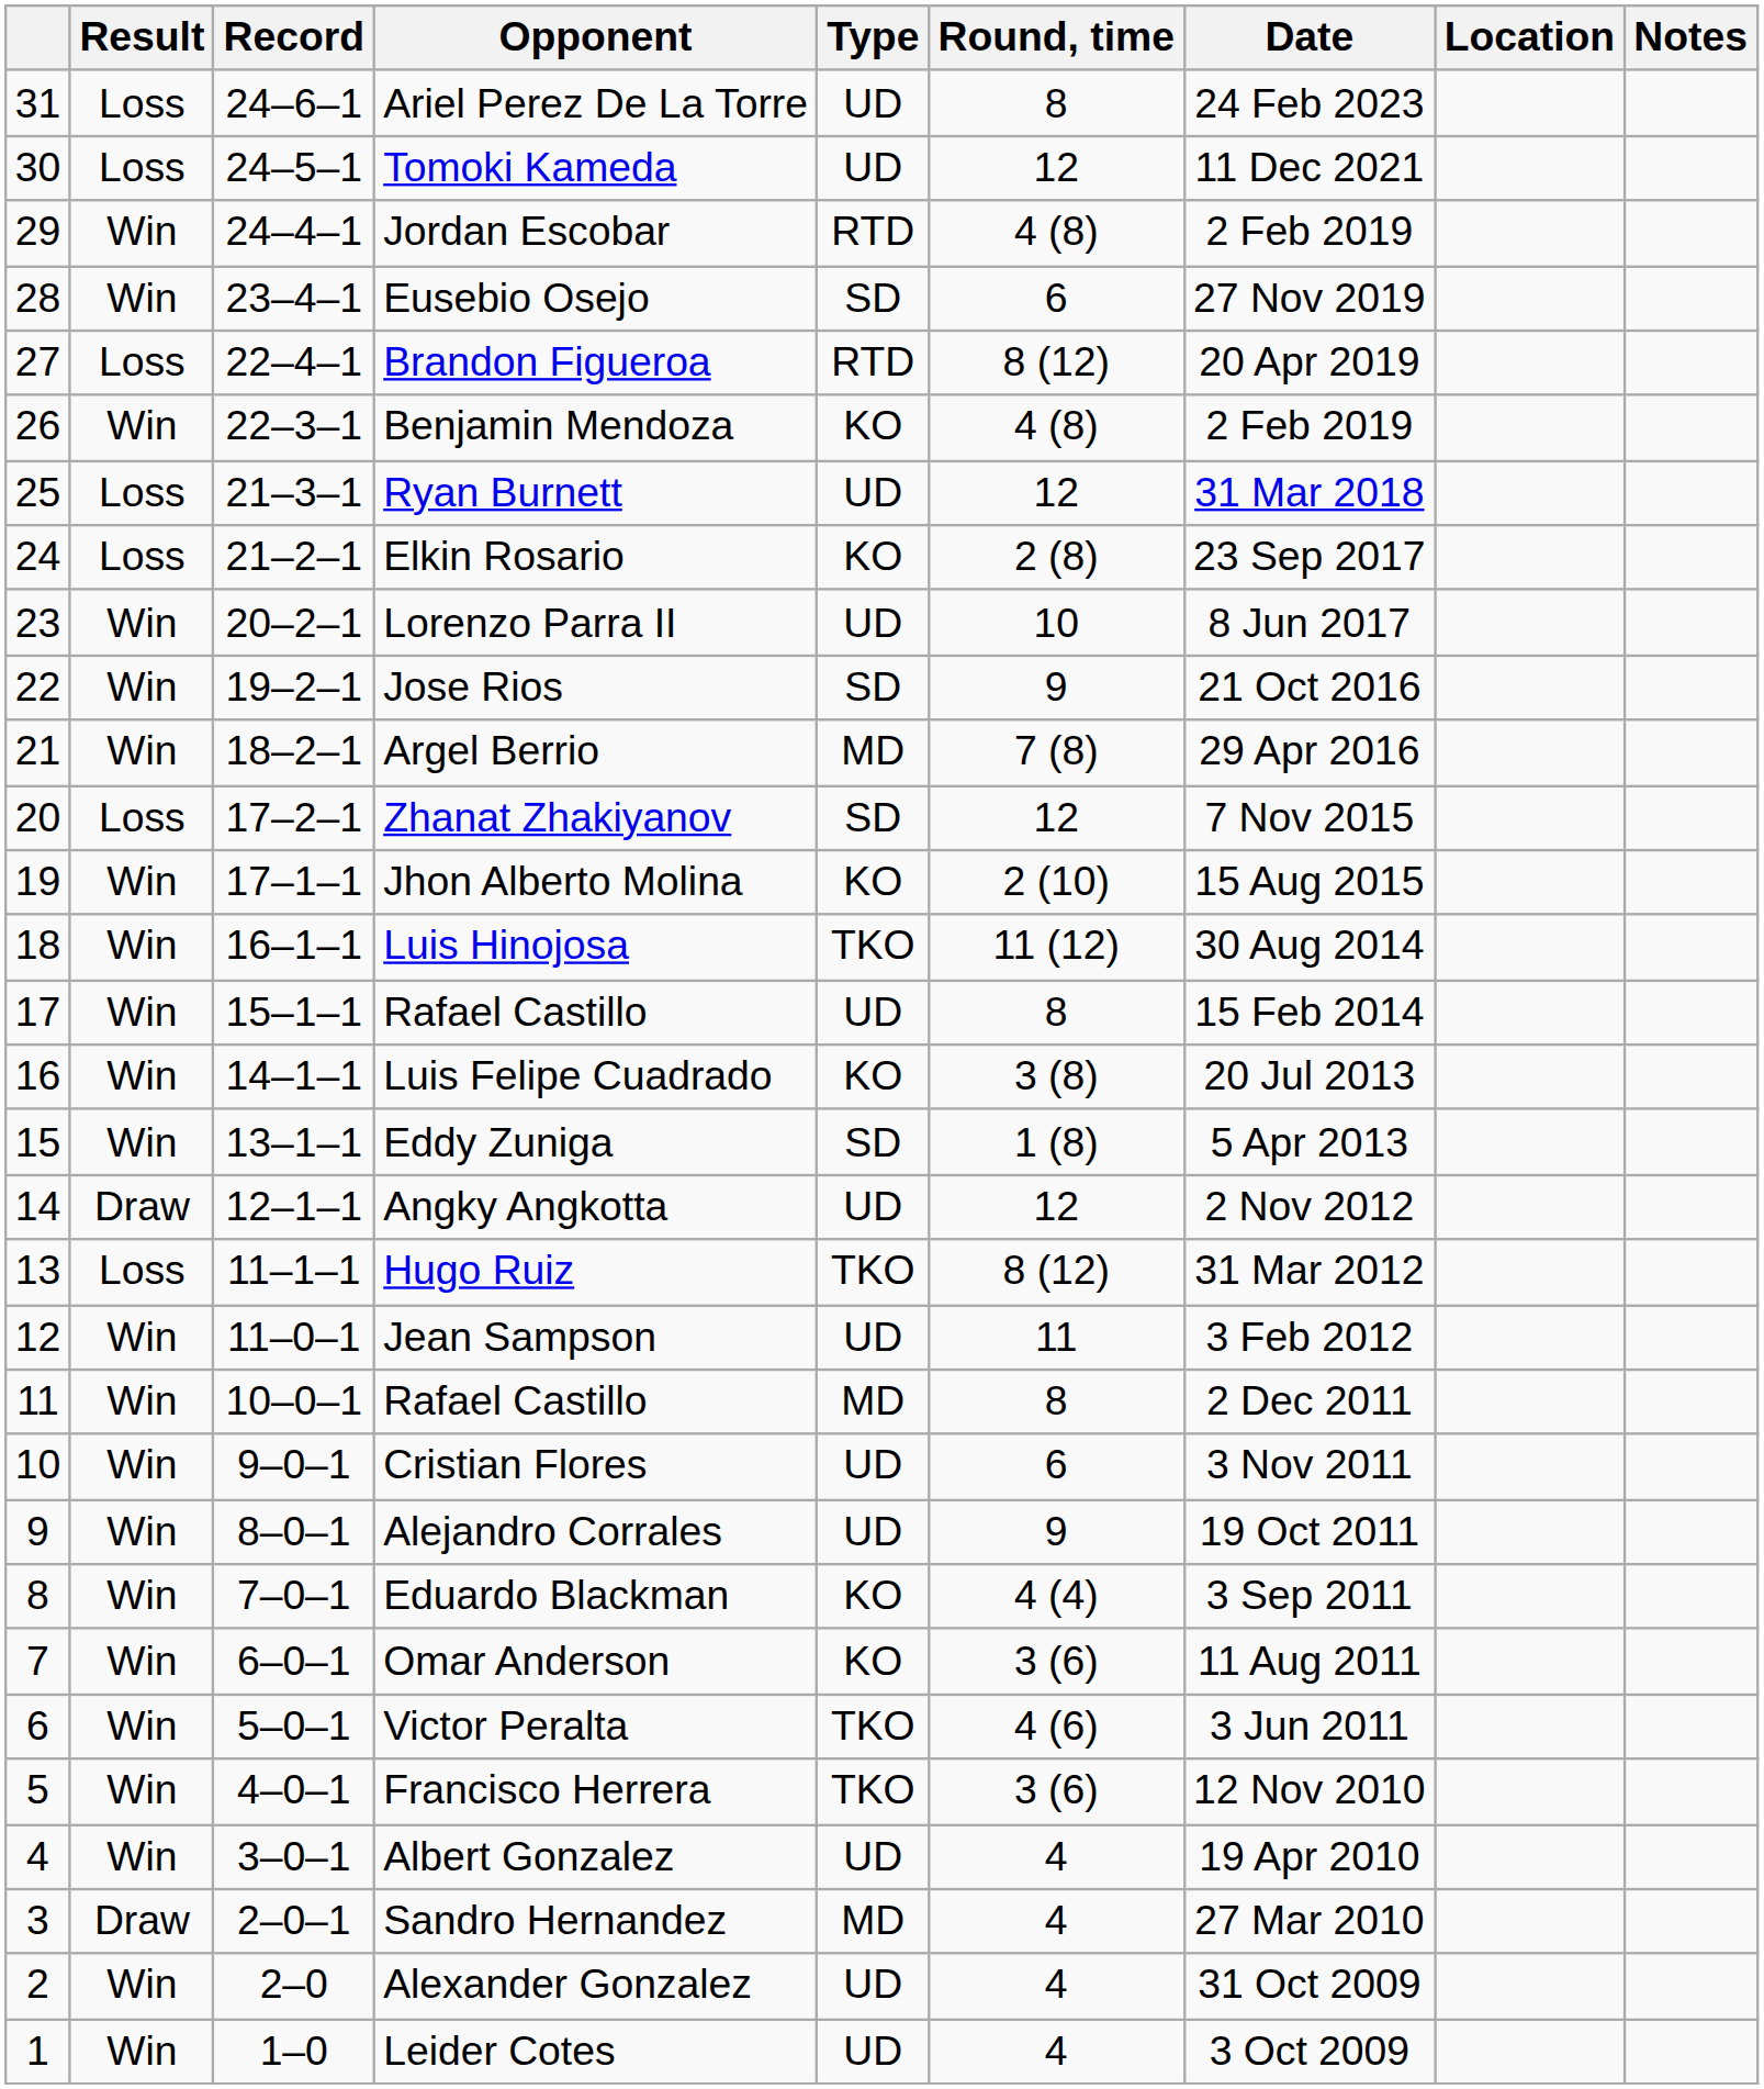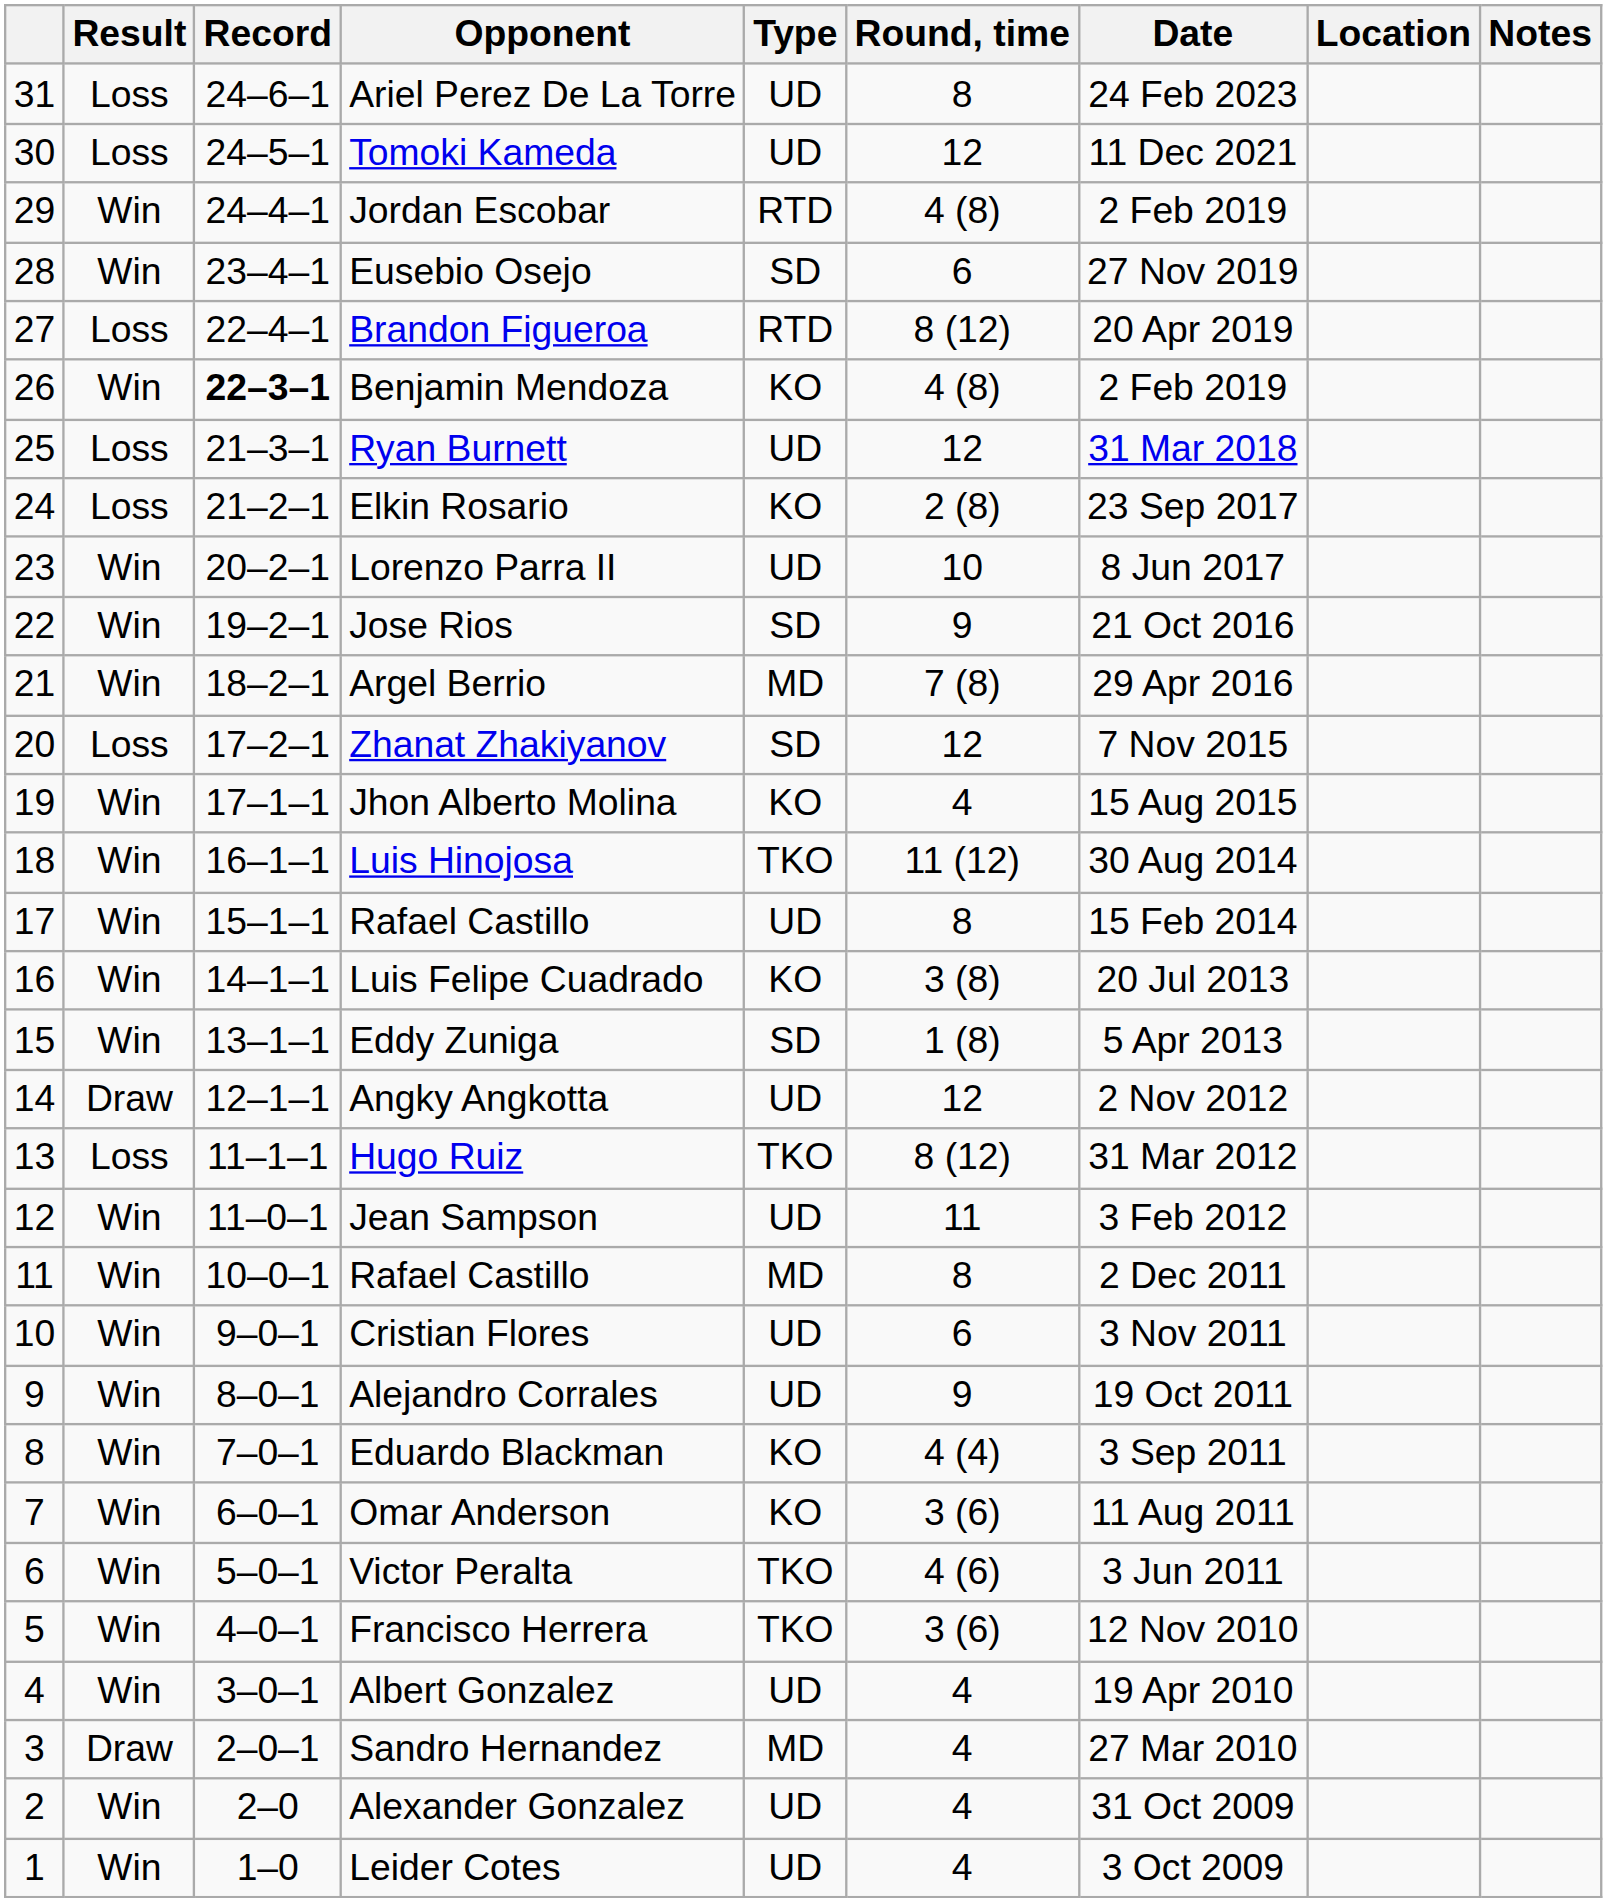Benjamin Mendoza | Record: normal -> bold
Jhon Alberto Molina | Round, time: 2 (10) -> 4
